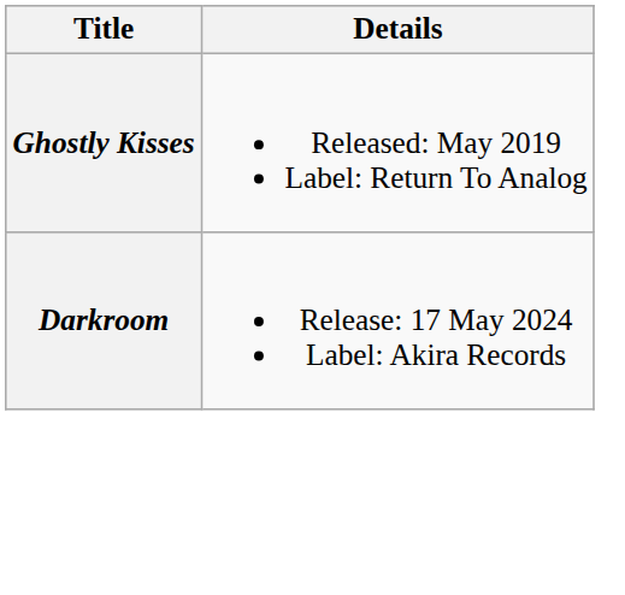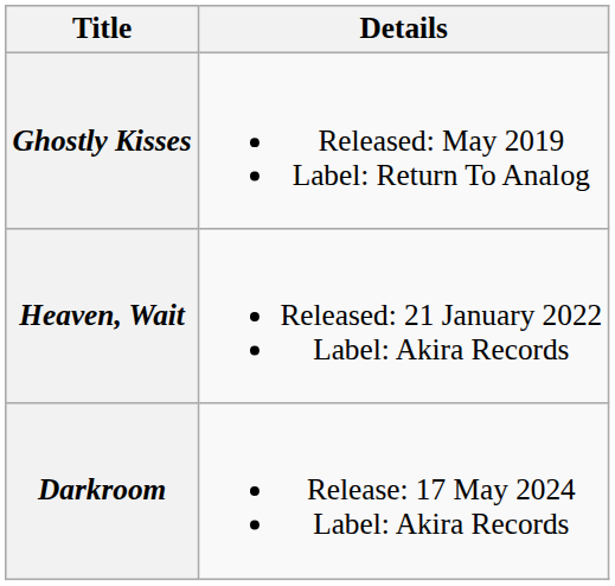+ row: Heaven, Wait | Released: 21 January 2022 Label: Akira Records
